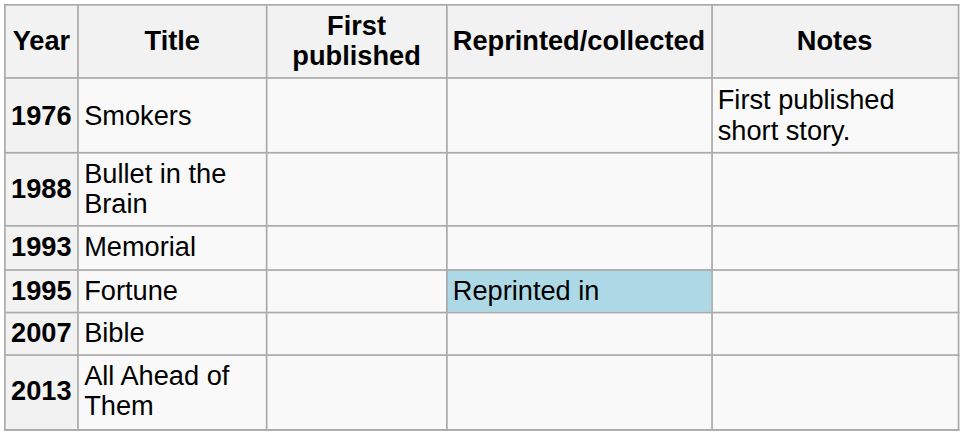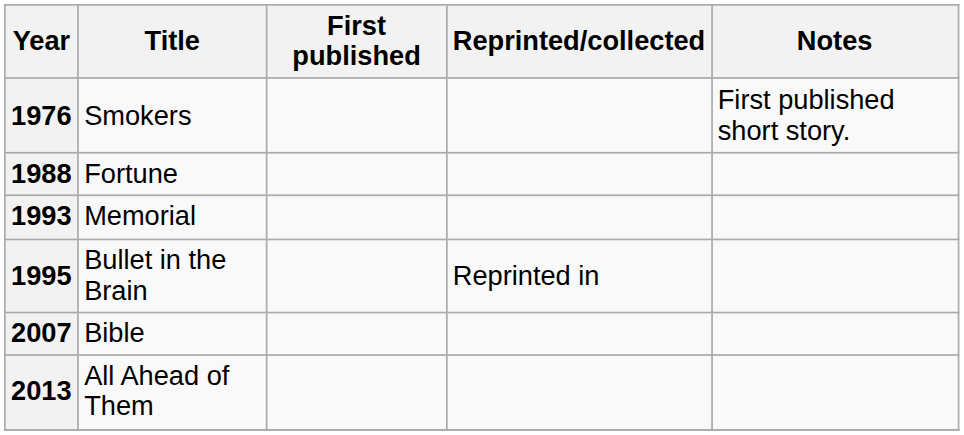1988 | Title: Bullet in the Brain -> Fortune
1995 | Title: Fortune -> Bullet in the Brain
1995 | Reprinted/collected: lightblue background -> no background
